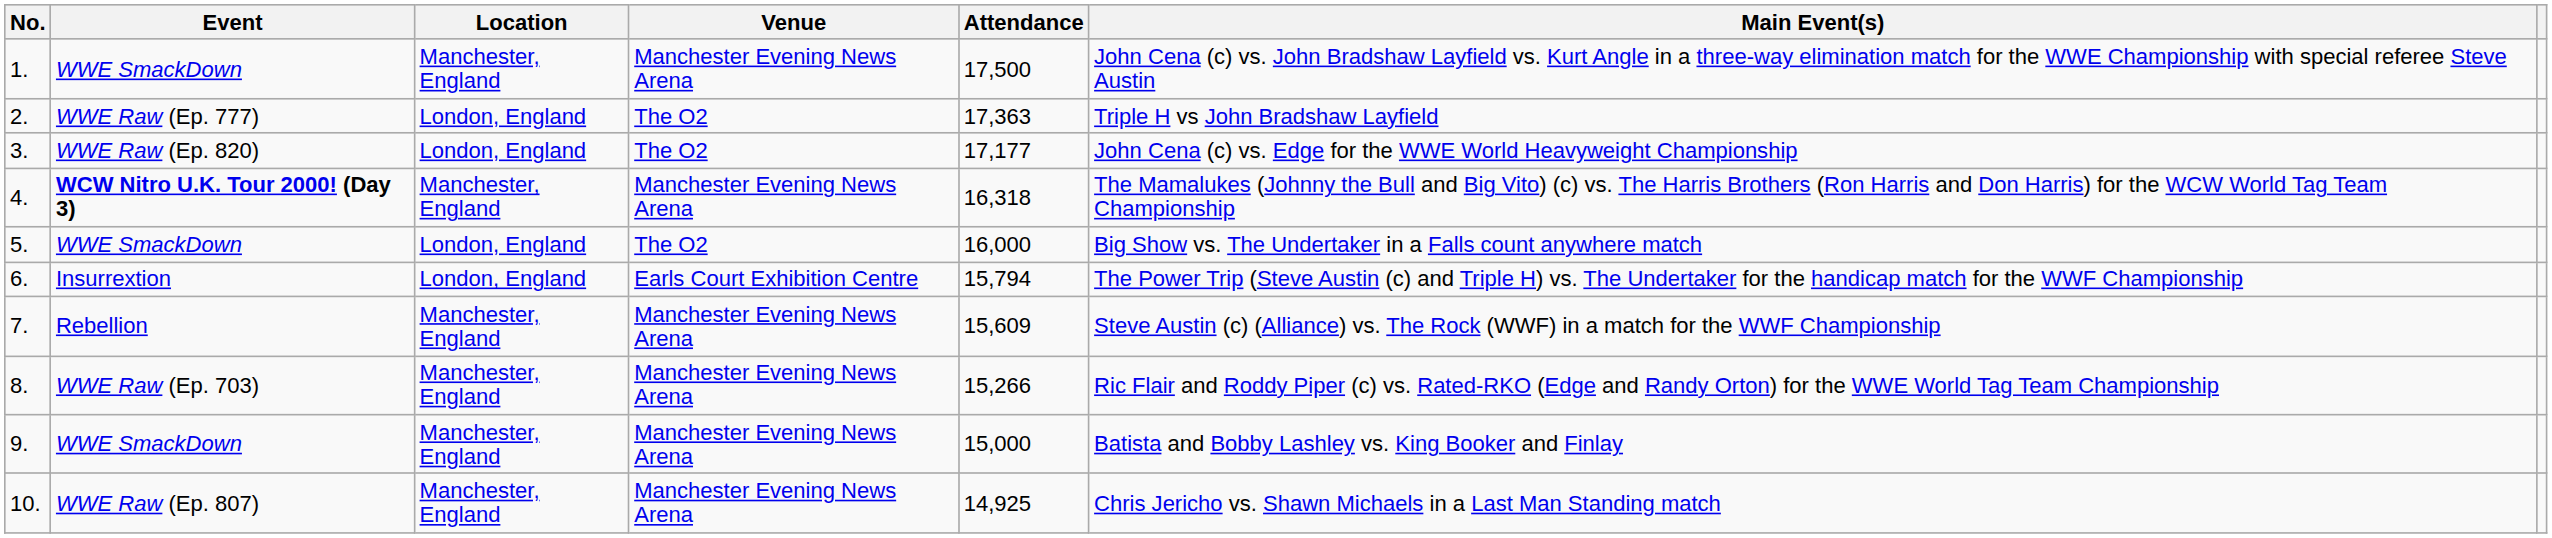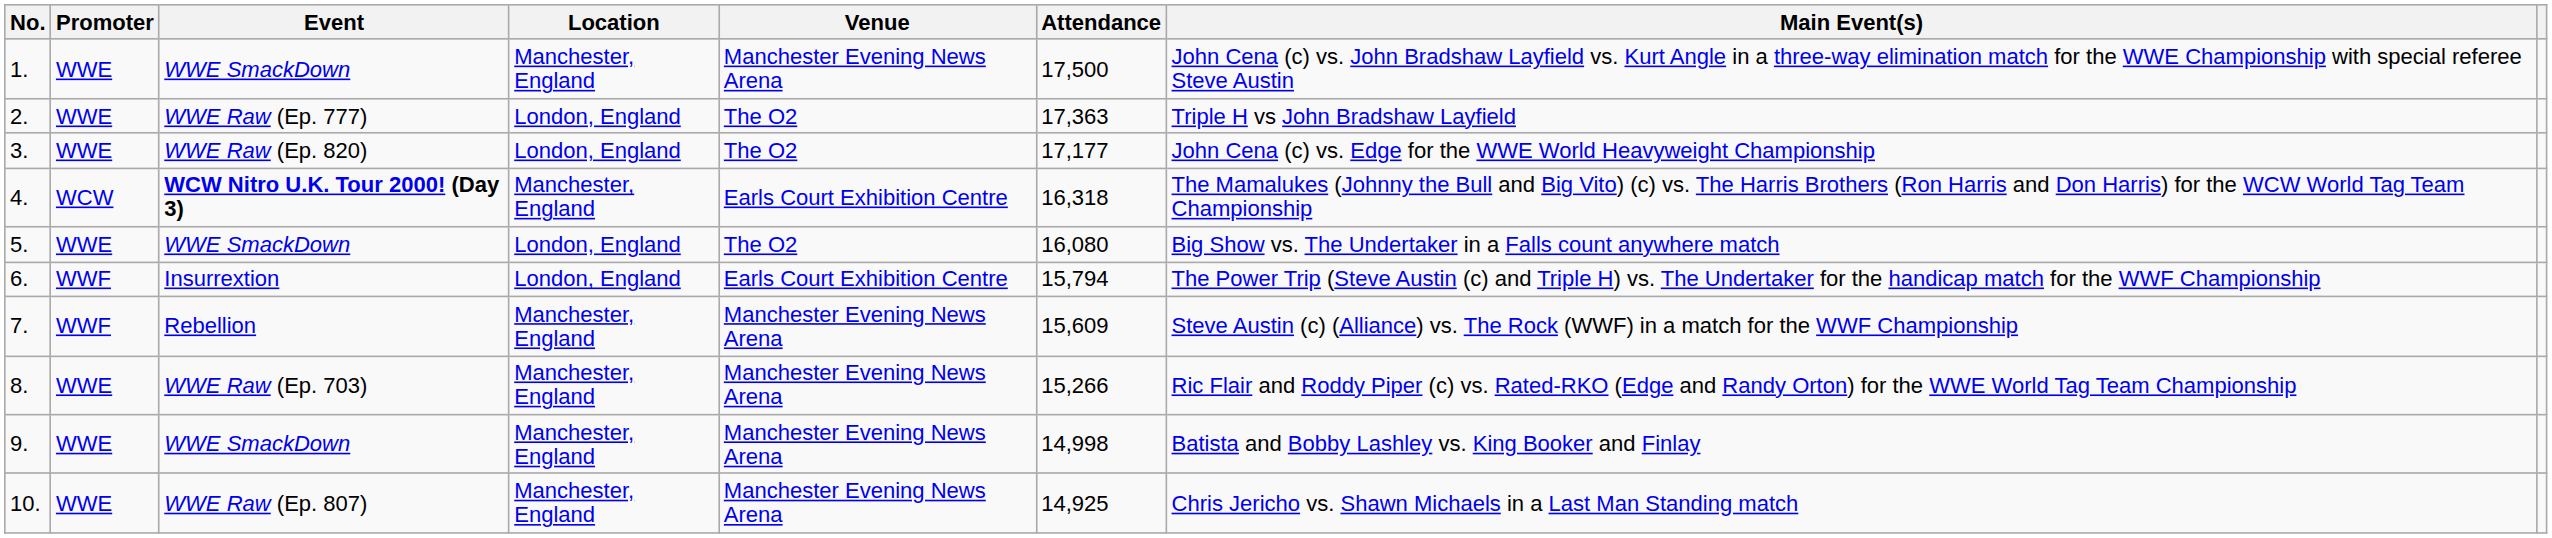+ column: Promoter | WWE | WWE | WWE | WCW | WWE | WWF | WWF | WWE | WWE | WWE
4. | Venue: Manchester Evening News Arena -> Earls Court Exhibition Centre
5. | Attendance: 16,000 -> 16,080
9. | Attendance: 15,000 -> 14,998
